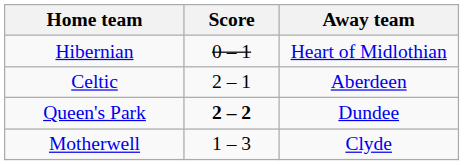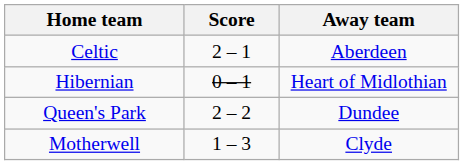rows swapped: Celtic <-> Hibernian
Queen's Park | Score: bold -> normal
